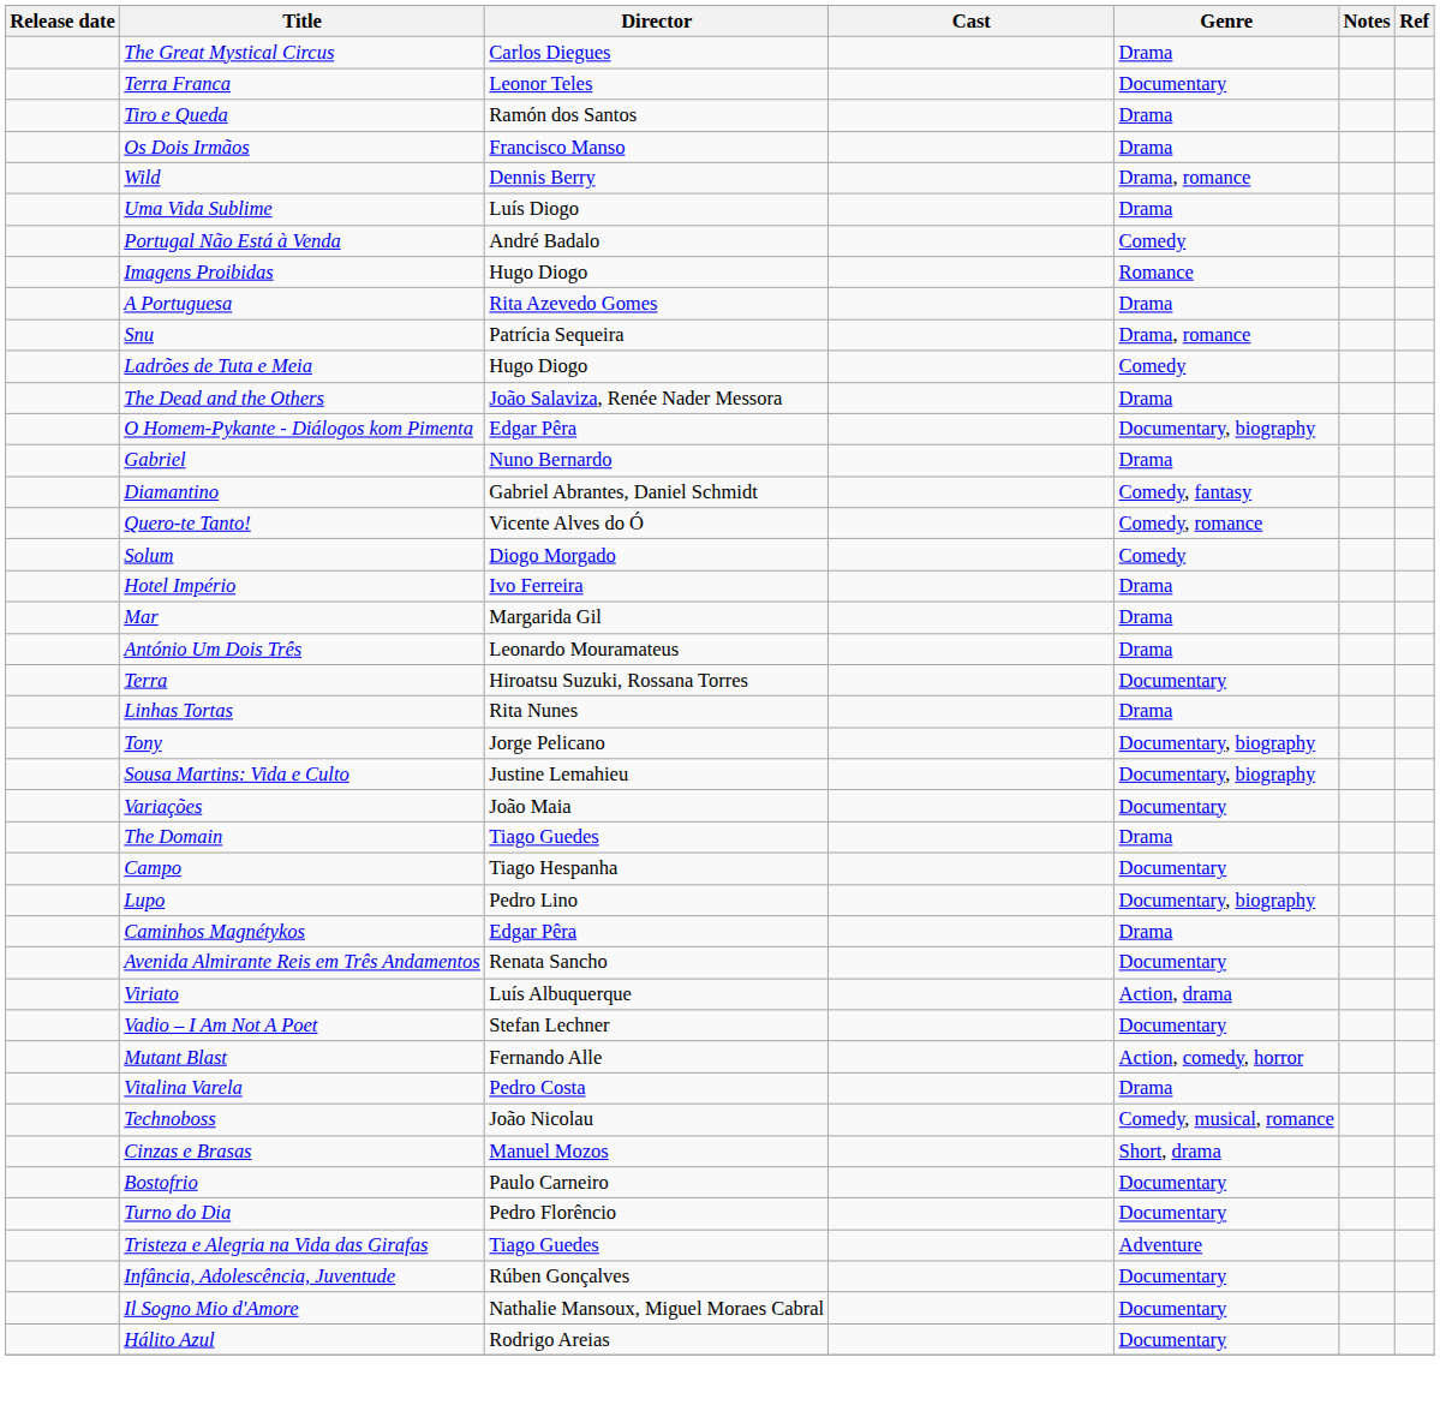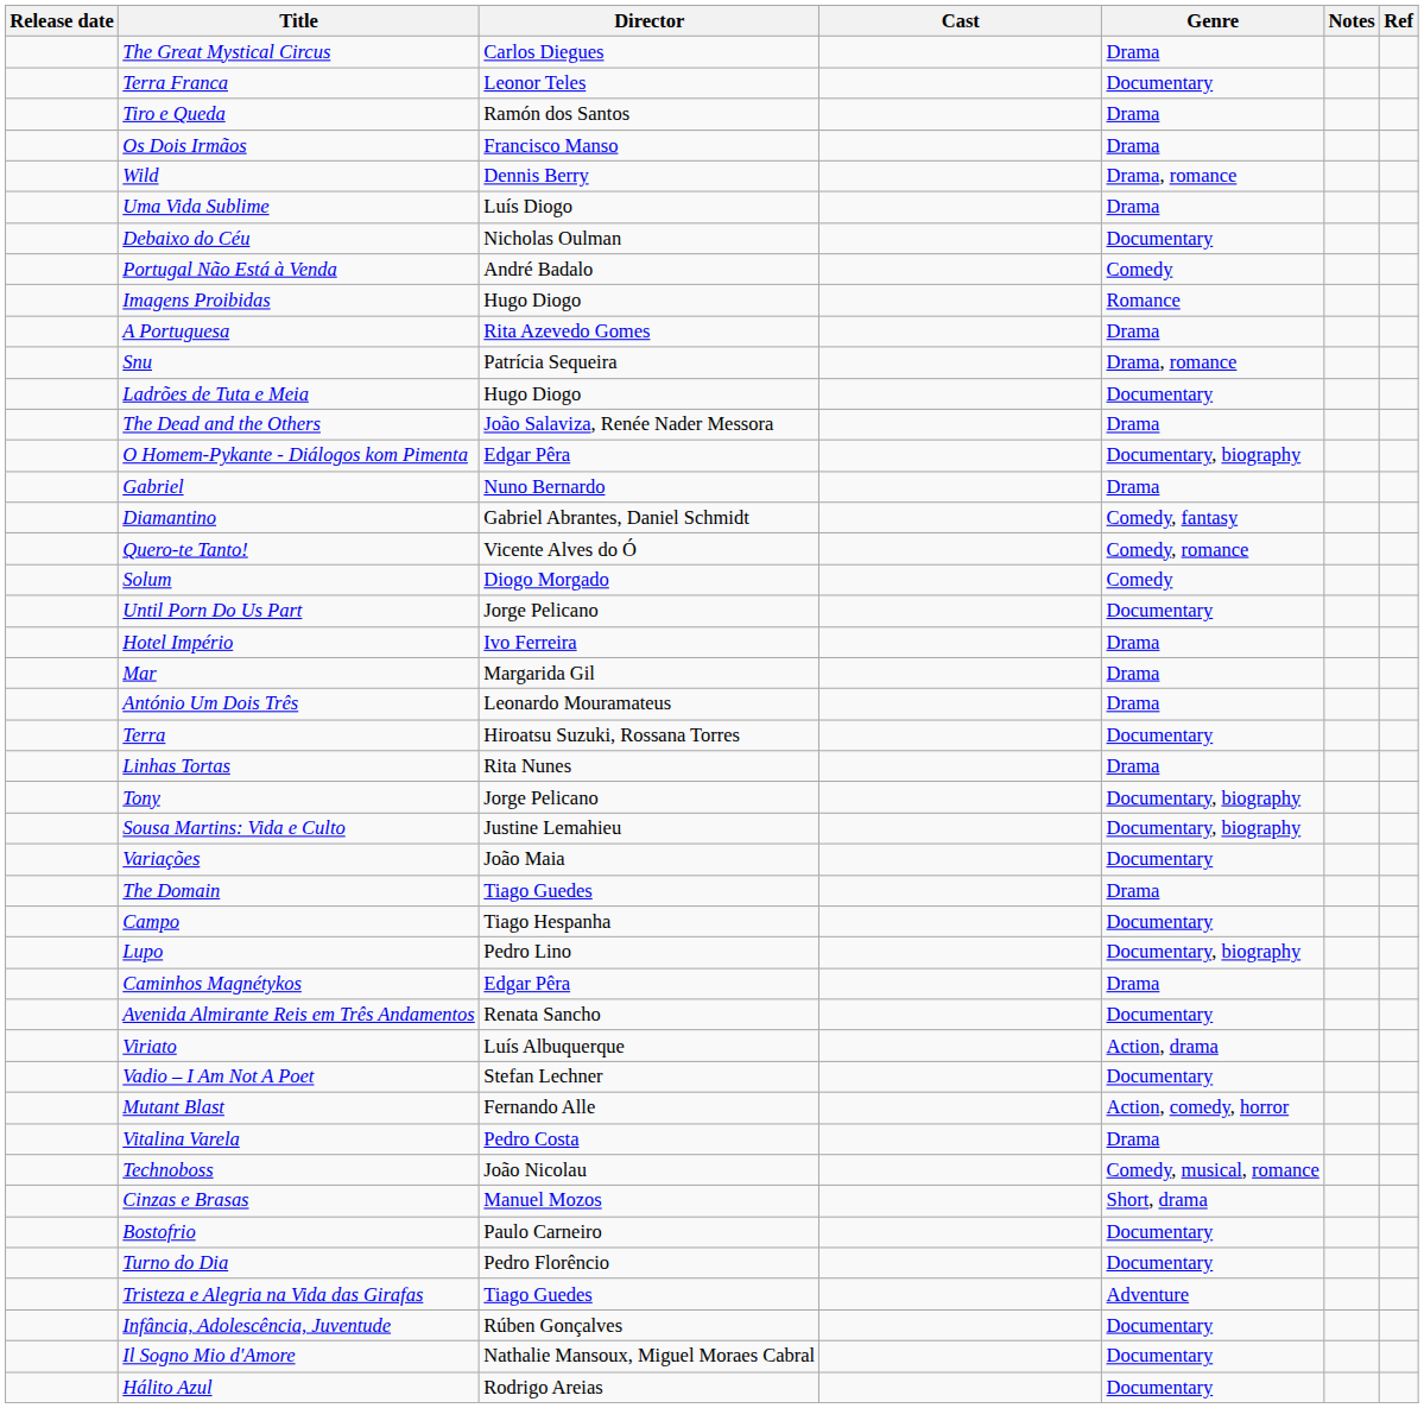+ row: Debaixo do Céu | Nicholas Oulman | Documentary
Ladrões de Tuta e Meia | Genre: Comedy -> Documentary
+ row: Until Porn Do Us Part | Jorge Pelicano | Documentary
